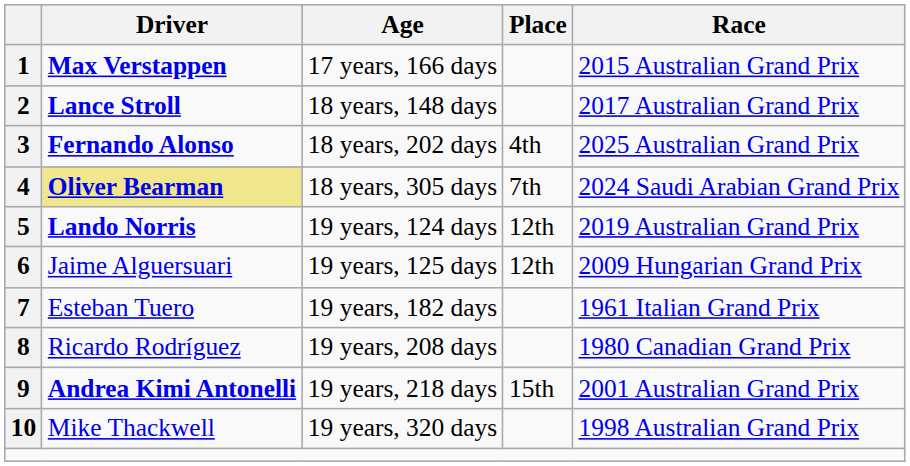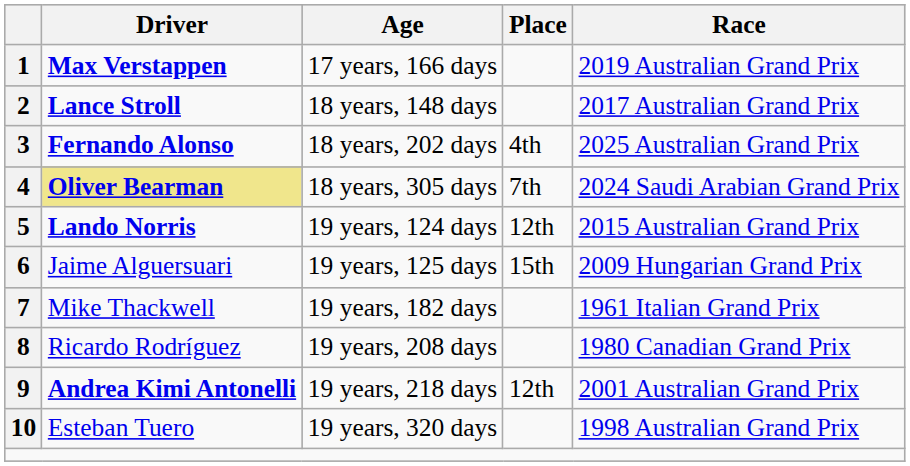1 | Race: 2015 Australian Grand Prix -> 2019 Australian Grand Prix
5 | Race: 2019 Australian Grand Prix -> 2015 Australian Grand Prix
6 | Place: 12th -> 15th
7 | Driver: Esteban Tuero -> Mike Thackwell
9 | Place: 15th -> 12th
10 | Driver: Mike Thackwell -> Esteban Tuero
